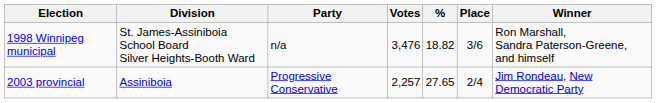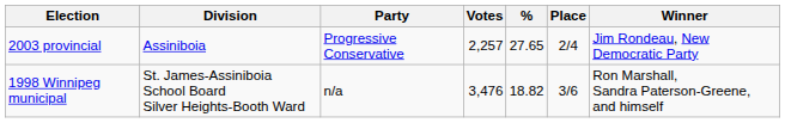rows swapped: 1998 Winnipeg municipal <-> 2003 provincial
